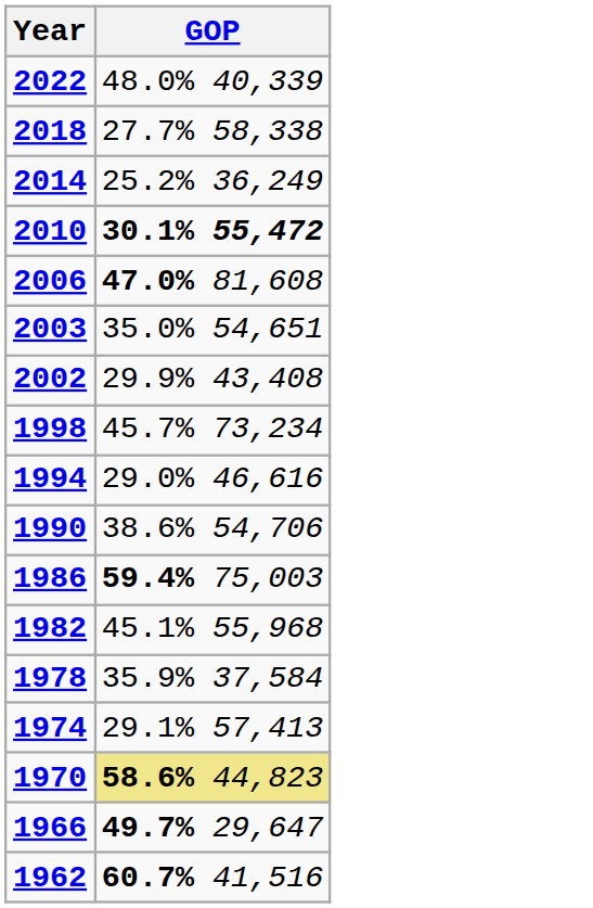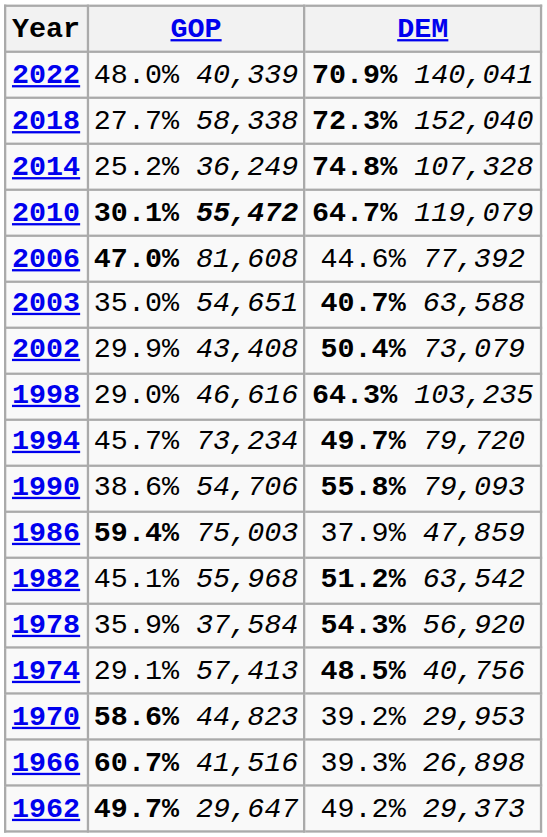+ column: DEM | 70.9% 140,041 | 72.3% 152,040 | 74.8% 107,328 | 64.7% 119,079 | 44.6% 77,392 | 40.7% 63,588 | 50.4% 73,079 | 64.3% 103,235 | 49.7% 79,720 | 55.8% 79,093 | 37.9% 47,859 | 51.2% 63,542 | 54.3% 56,920 | 48.5% 40,756 | 39.2% 29,953 | 39.3% 26,898 | 49.2% 29,373
1998 | GOP: 45.7% 73,234 -> 29.0% 46,616
1994 | GOP: 29.0% 46,616 -> 45.7% 73,234
1970 | GOP: khaki background -> no background
1966 | GOP: 49.7% 29,647 -> 60.7% 41,516
1962 | GOP: 60.7% 41,516 -> 49.7% 29,647
